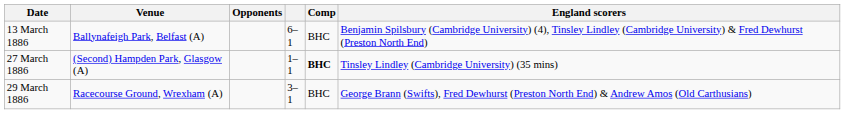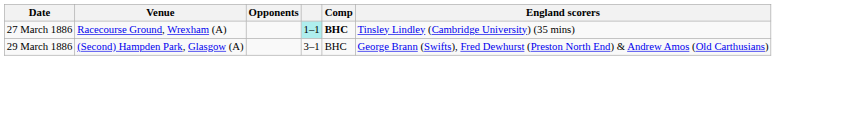- row: 13 March 1886 | Ballynafeigh Park, Belfast (A) | 6–1 | BHC | Benjamin Spilsbury (Cambridge University) (4), Tinsley Lindley (Cambridge University) & Fred Dewhurst (Preston North End)
27 March 1886 | Venue: (Second) Hampden Park, Glasgow (A) -> Racecourse Ground, Wrexham (A)
27 March 1886 | column 4: no background -> paleturquoise background
29 March 1886 | Venue: Racecourse Ground, Wrexham (A) -> (Second) Hampden Park, Glasgow (A)
